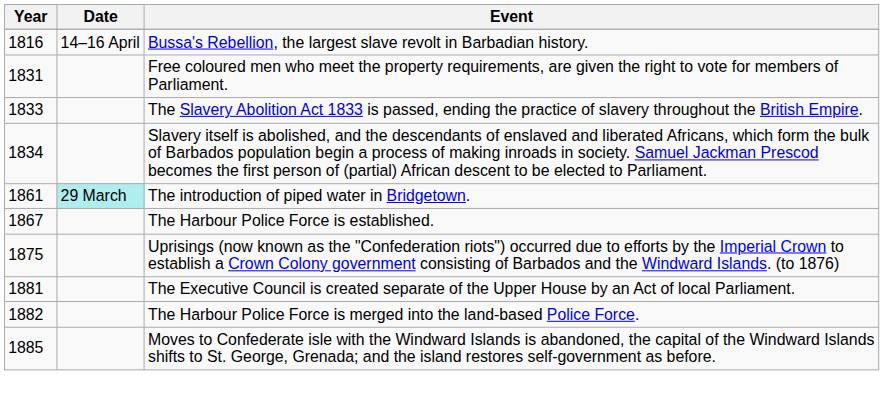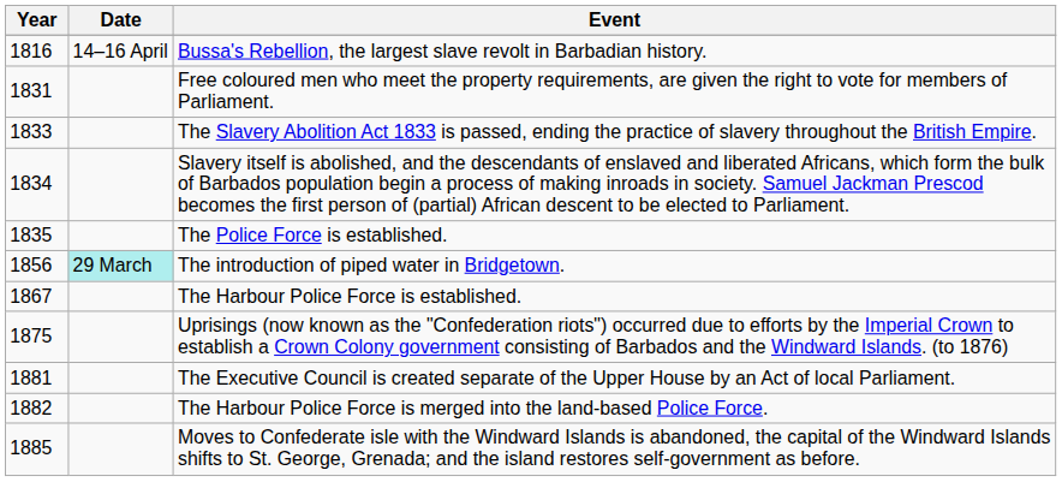+ row: 1835 | The Police Force is established.
The introduction of piped water in Bridgetown. | Year: 1861 -> 1856
